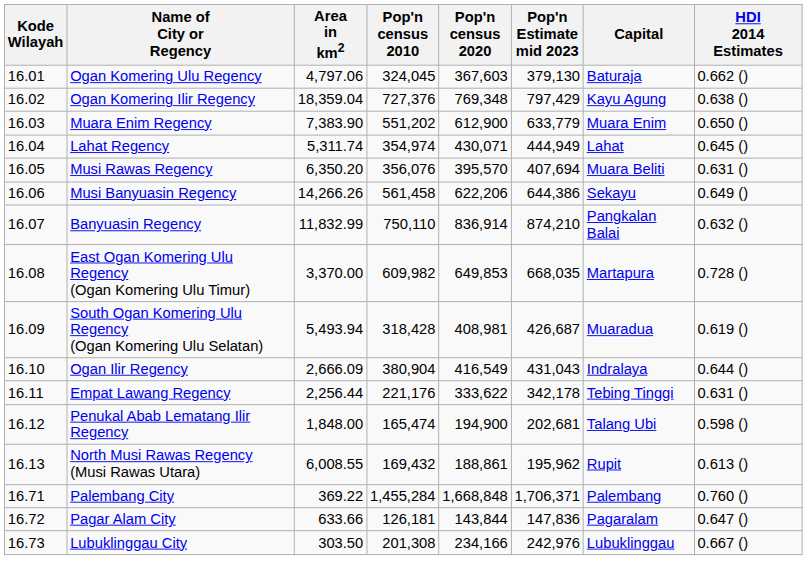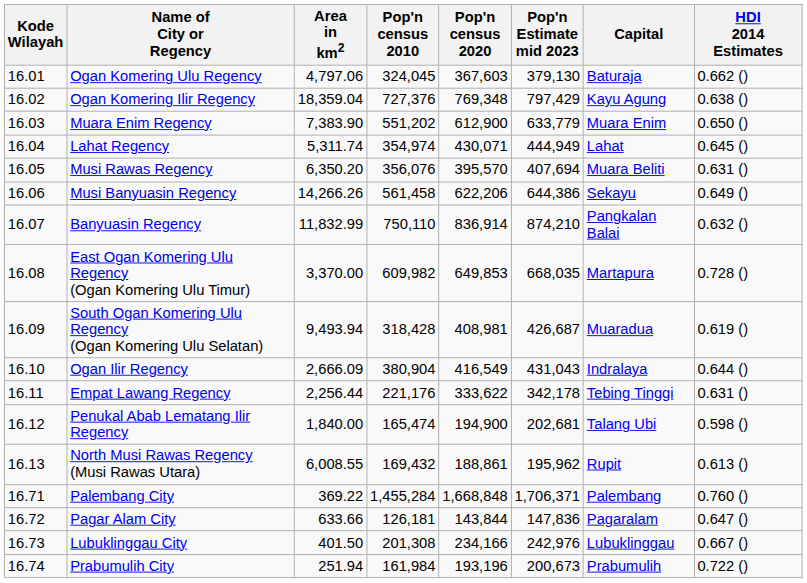South Ogan Komering Ulu Regency (Ogan Komering Ulu Selatan) | Area in km2: 5,493.94 -> 9,493.94
Penukal Abab Lematang Ilir Regency | Area in km2: 1,848.00 -> 1,840.00
Lubuklinggau City | Area in km2: 303.50 -> 401.50
+ row: 16.74 | Prabumulih City | 251.94 | 161,984 | 193,196 | 200,673 | Prabumulih | 0.722 ()
